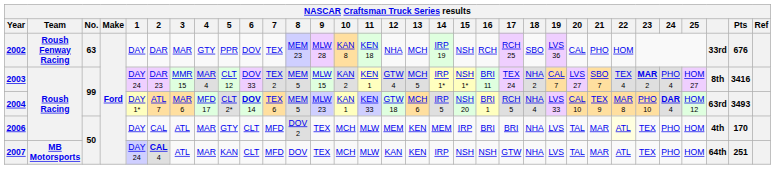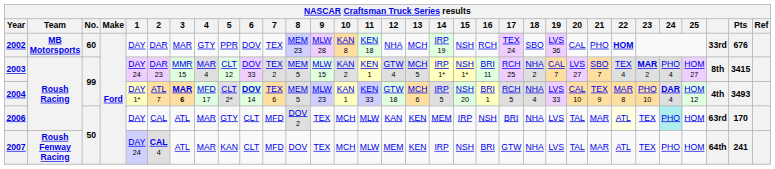2002 | Team: Roush Fenway Racing -> MB Motorsports
2002 | No.: 63 -> 60
2002 | 17: RCH 25 -> TEX 24
2002 | 22: normal -> bold
2003 | 17: TEX 24 -> RCH 25
2003 | Pts: 3416 -> 3415
2004 | 3: normal -> bold
2004 | column 30: 63rd -> 4th
2006 | 12: MEM -> KAN
2006 | 16: BRI -> NSH
2006 | 24: no background -> paleturquoise background
2006 | column 30: 4th -> 63rd
2007 | Team: MB Motorsports -> Roush Fenway Racing
2007 | 12: KAN -> MEM
2007 | 16: NSH -> BRI
2007 | Pts: 251 -> 241
